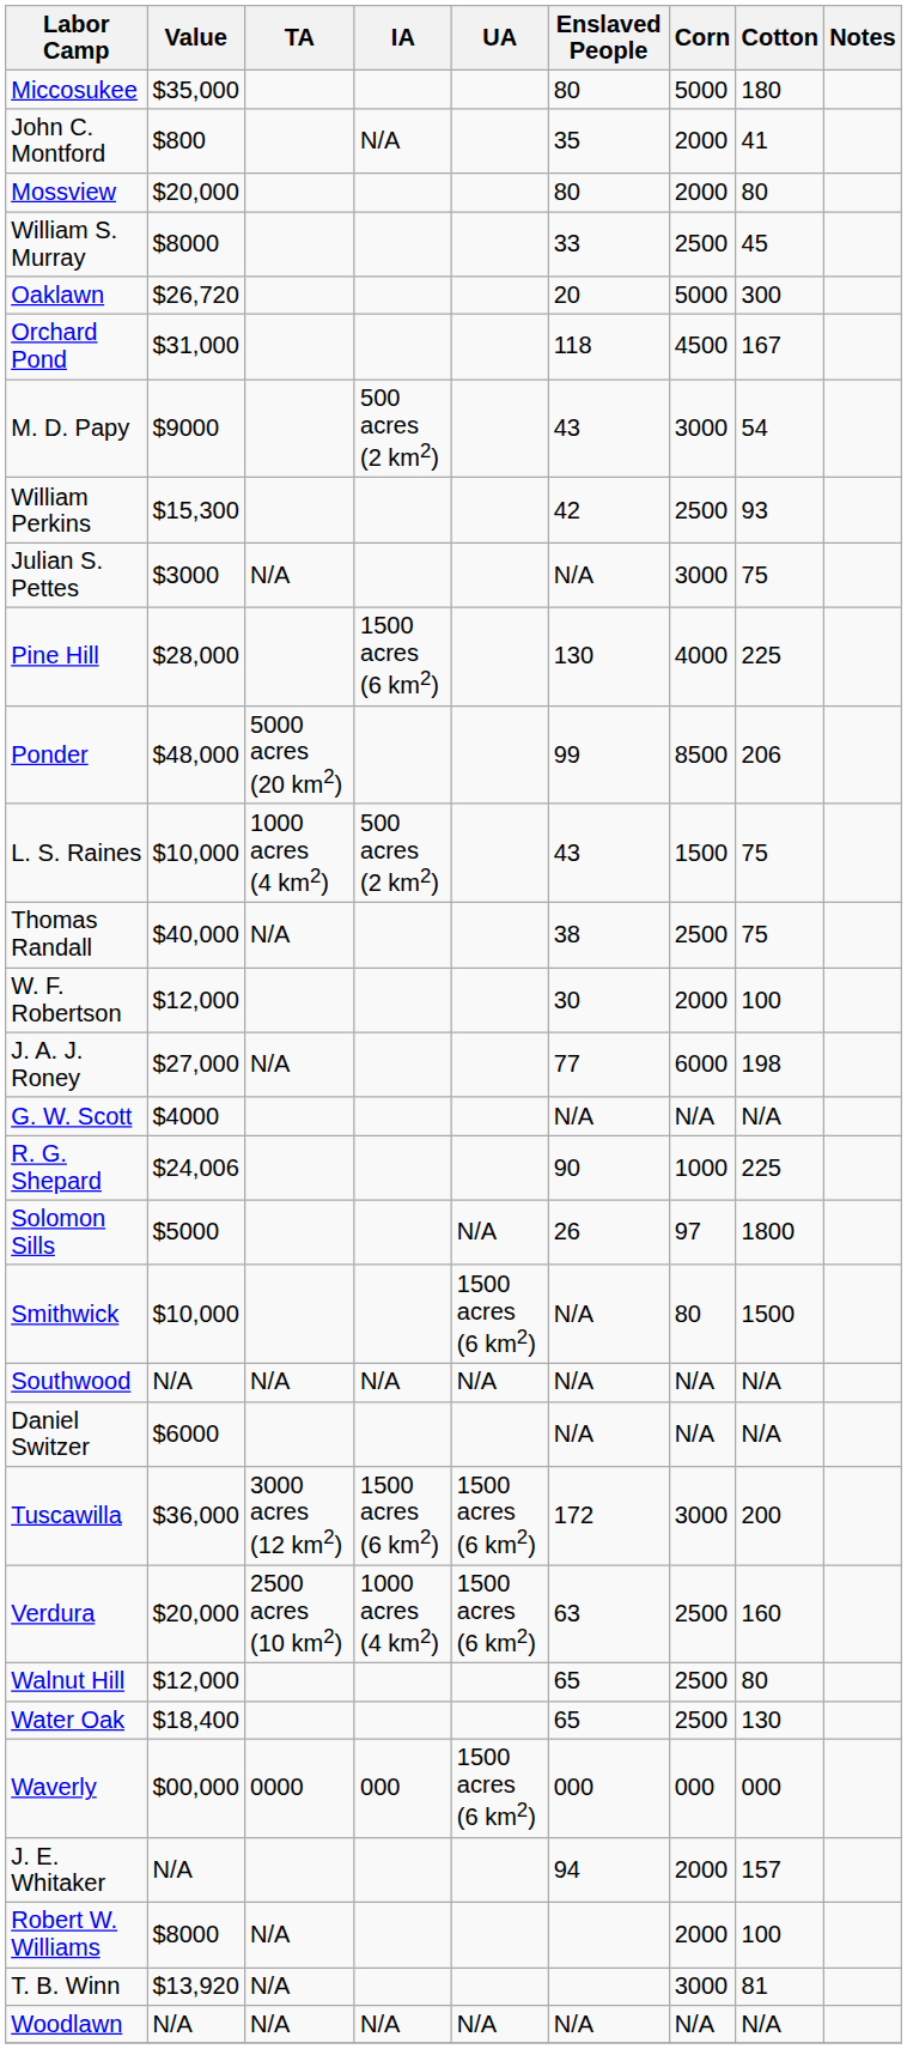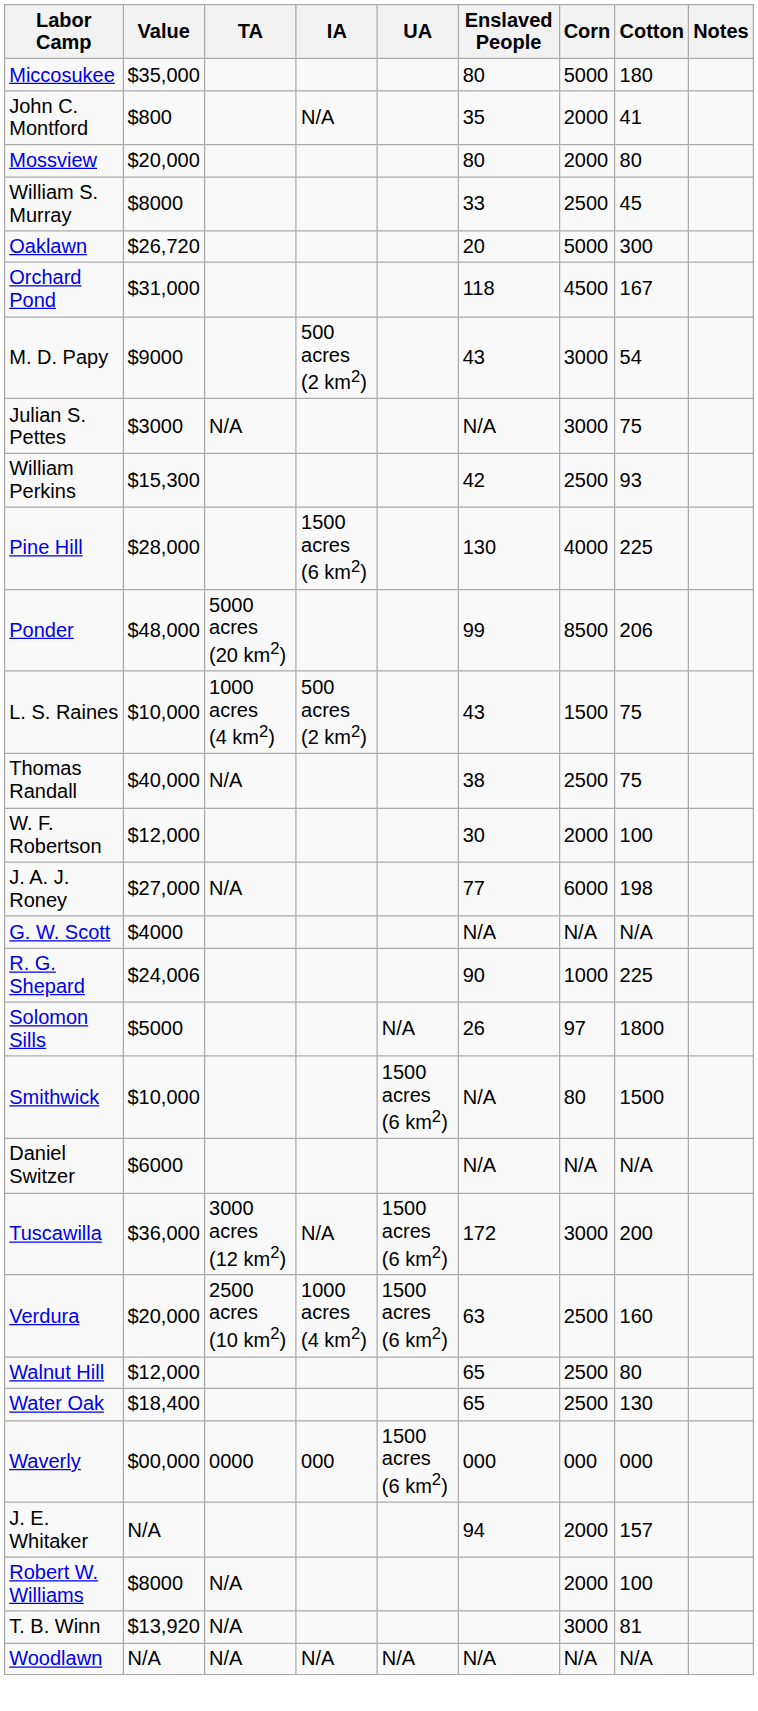rows swapped: William Perkins <-> Julian S. Pettes
- row: Southwood | N/A | N/A | N/A | N/A | N/A | N/A | N/A
Tuscawilla | IA: 1500 acres (6 km2) -> N/A
